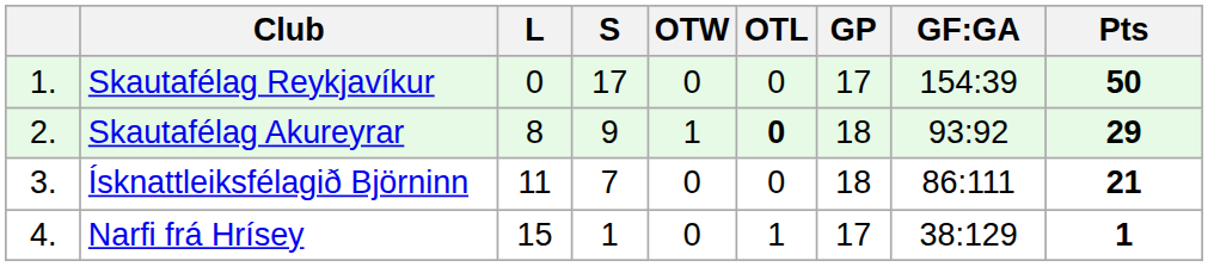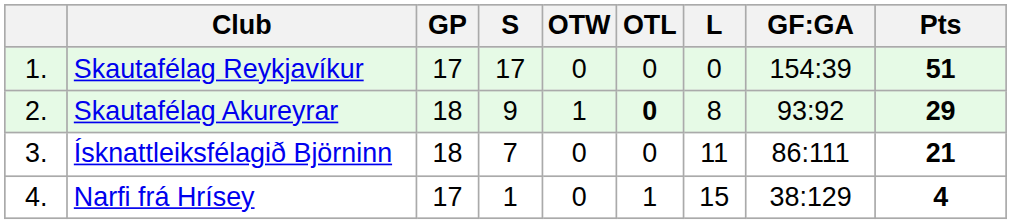columns swapped: GP <-> L
Skautafélag Reykjavíkur | Pts: 50 -> 51
Narfi frá Hrísey | Pts: 1 -> 4
